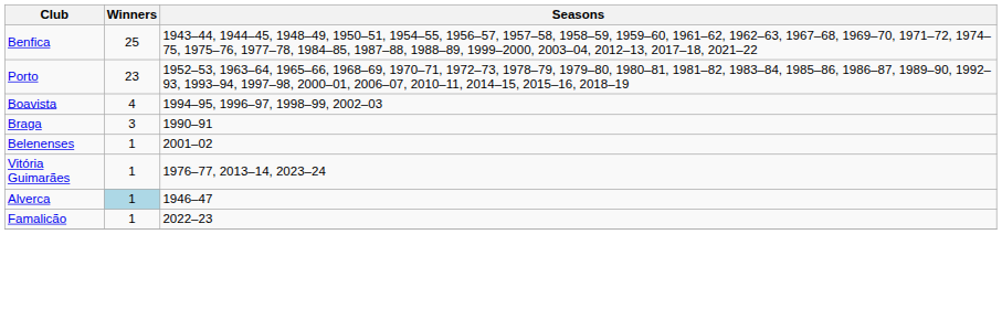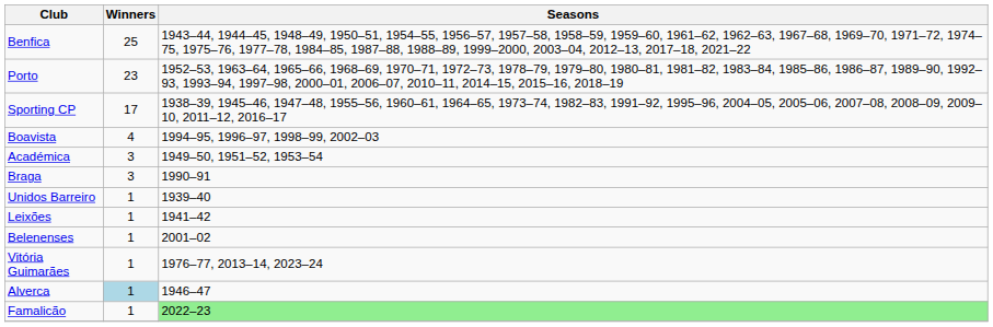+ row: Sporting CP | 17 | 1938–39, 1945–46, 1947–48, 1955–56, 1960–61, 1964–65, 1973–74, 1982–83, 1991–92, 1995–96, 2004–05, 2005–06, 2007–08, 2008–09, 2009–10, 2011–12, 2016–17
+ row: Académica | 3 | 1949–50, 1951–52, 1953–54
+ row: Unidos Barreiro | 1 | 1939–40
+ row: Leixões | 1 | 1941–42
Famalicão | Seasons: no background -> lightgreen background
